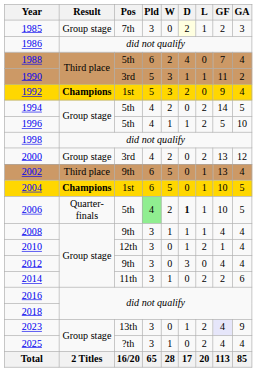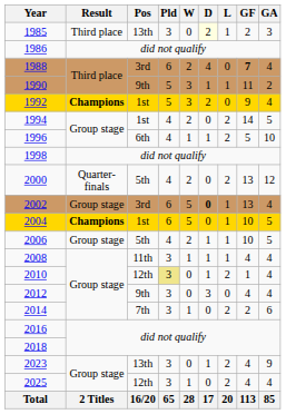1985 | Result: Group stage -> Third place
1985 | Pos: 7th -> 13th
1988 | Pos: 5th -> 3rd
1988 | GF: normal -> bold
1990 | Pos: 3rd -> 9th
1994 | Pos: 5th -> 1st
1996 | Pos: 5th -> 6th
2000 | Result: Group stage -> Quarter-finals
2000 | Pos: 3rd -> 5th
2002 | Result: Third place -> Group stage
2002 | Pos: 9th -> 3rd
2002 | D: normal -> bold
2006 | Result: Quarter-finals -> Group stage
2006 | Pld: lightgreen background -> no background
2006 | D: bold -> normal
2008 | Pos: 9th -> 11th
2010 | Pld: no background -> khaki background
2014 | Pos: 11th -> 7th
2023 | GF: lavender background -> no background
2025 | Pos: ?th -> 12th
